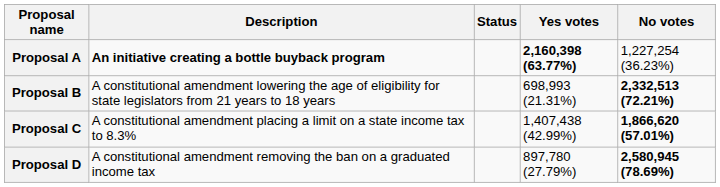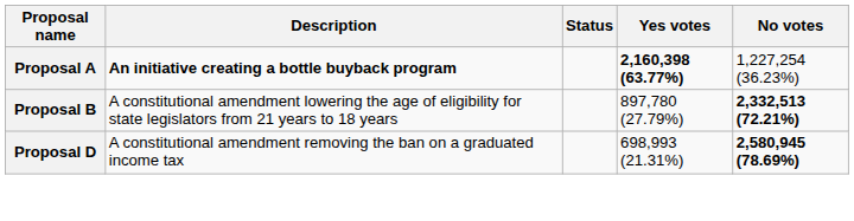Proposal B | Yes votes: 698,993 (21.31%) -> 897,780 (27.79%)
- row: Proposal C | A constitutional amendment placing a limit on a state income tax to 8.3% | 1,407,438 (42.99%) | 1,866,620 (57.01%)
Proposal D | Yes votes: 897,780 (27.79%) -> 698,993 (21.31%)
